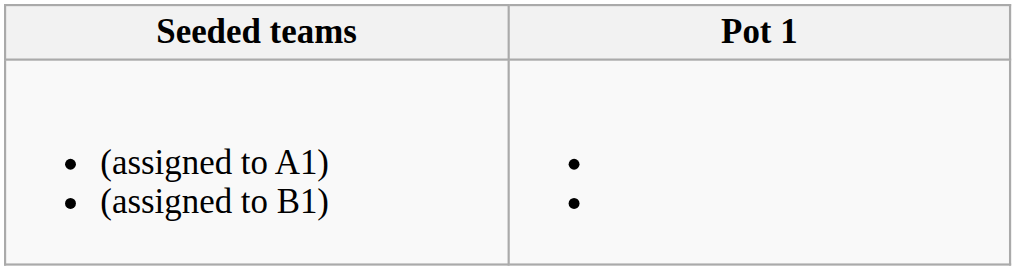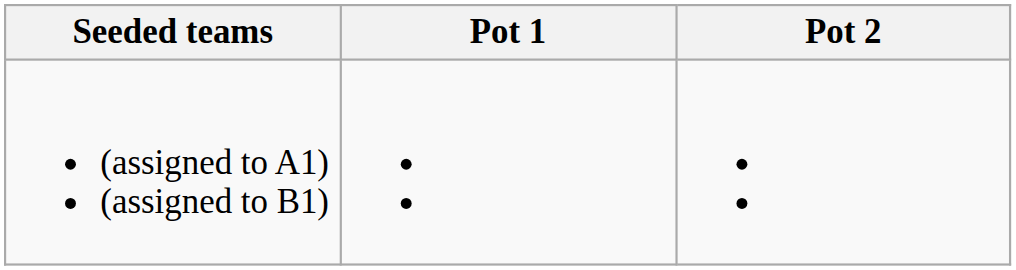+ column: Pot 2
